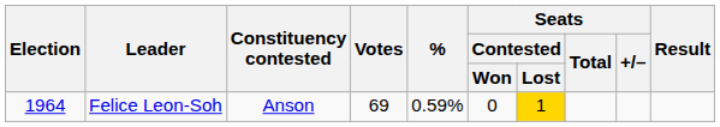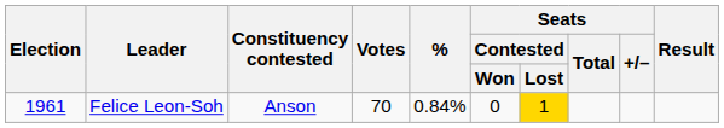Felice Leon-Soh | Election: 1964 -> 1961
Felice Leon-Soh | Votes: 69 -> 70
Felice Leon-Soh | %: 0.59% -> 0.84%
